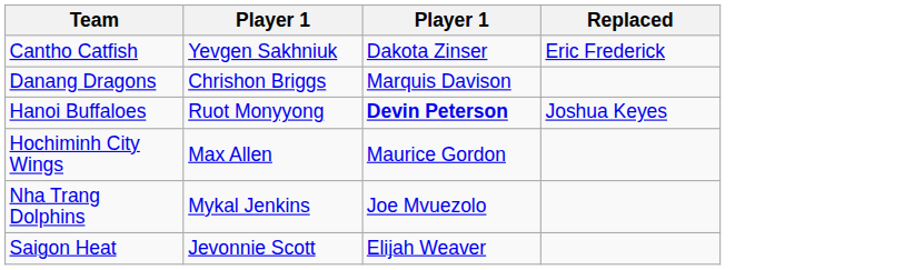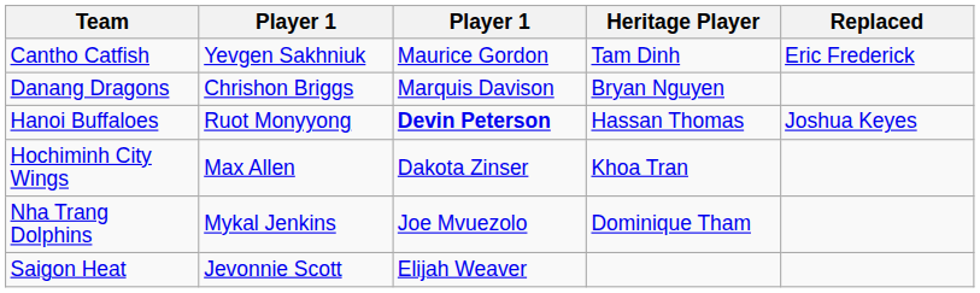+ column: Heritage Player | Tam Dinh | Bryan Nguyen | Hassan Thomas | Khoa Tran | Dominique Tham
Cantho Catfish | column 3: Dakota Zinser -> Maurice Gordon
Hochiminh City Wings | column 3: Maurice Gordon -> Dakota Zinser
